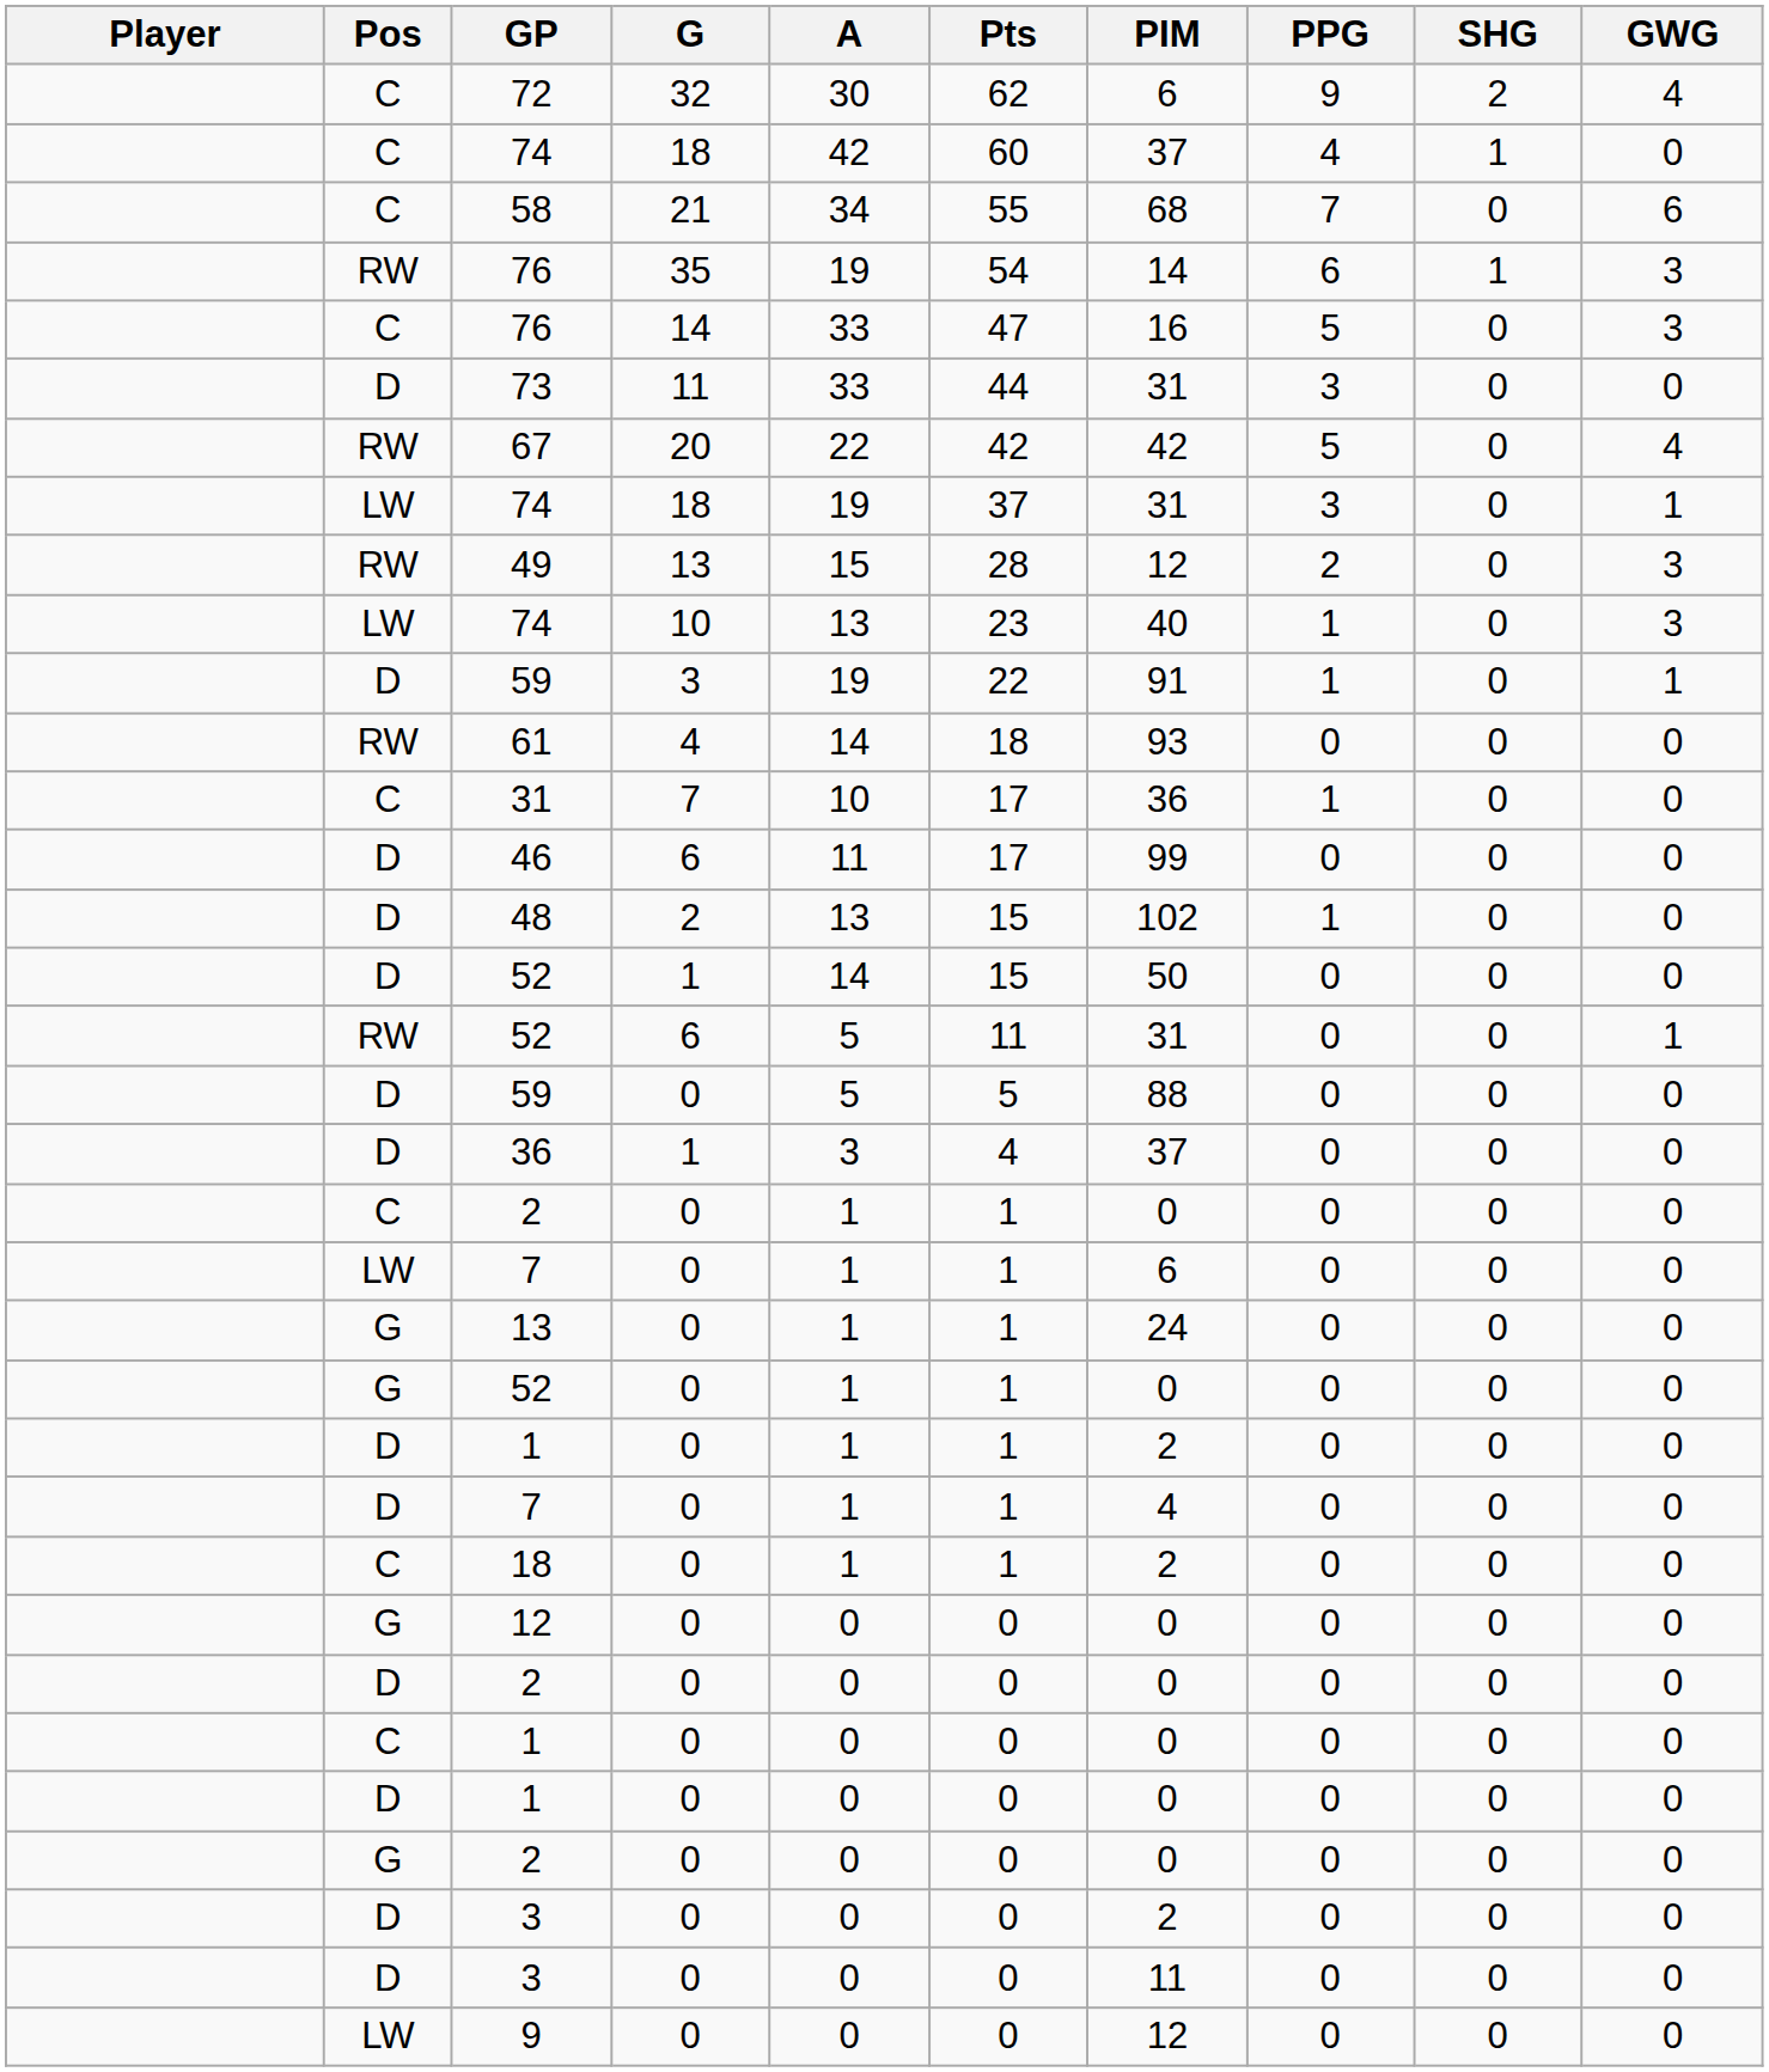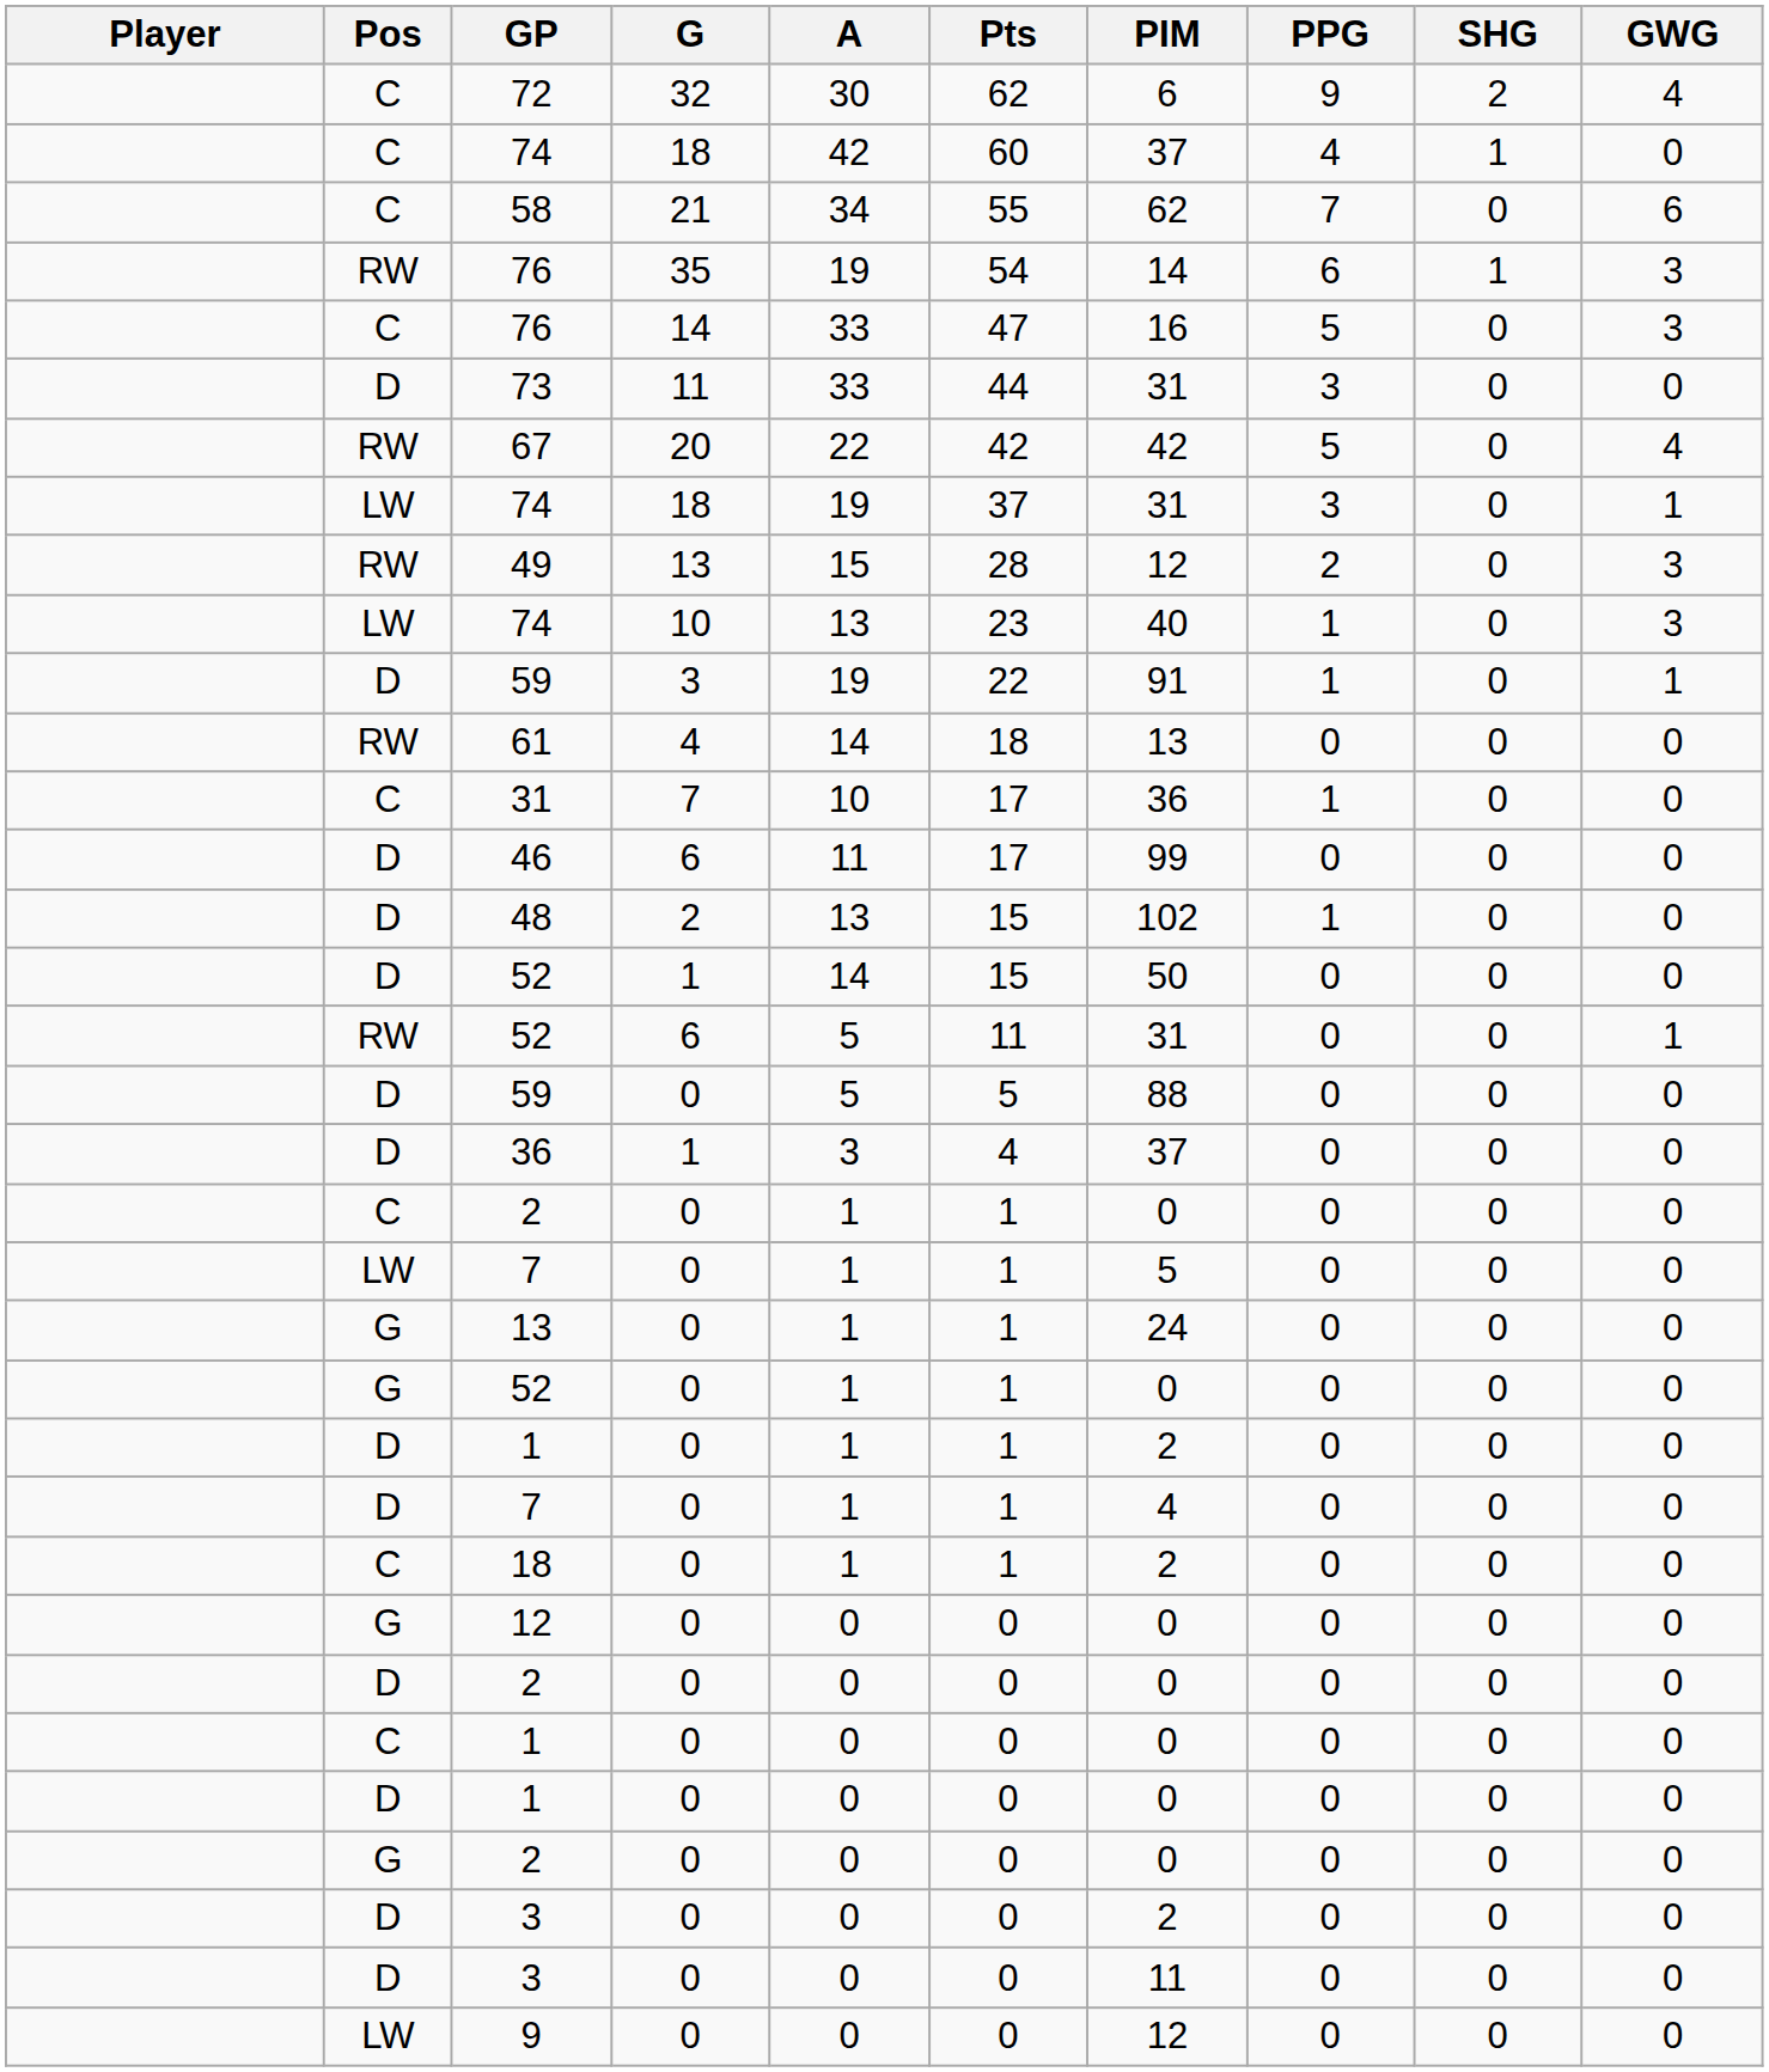58 | PIM: 68 -> 62
61 | PIM: 93 -> 13
LW / 7 | PIM: 6 -> 5
